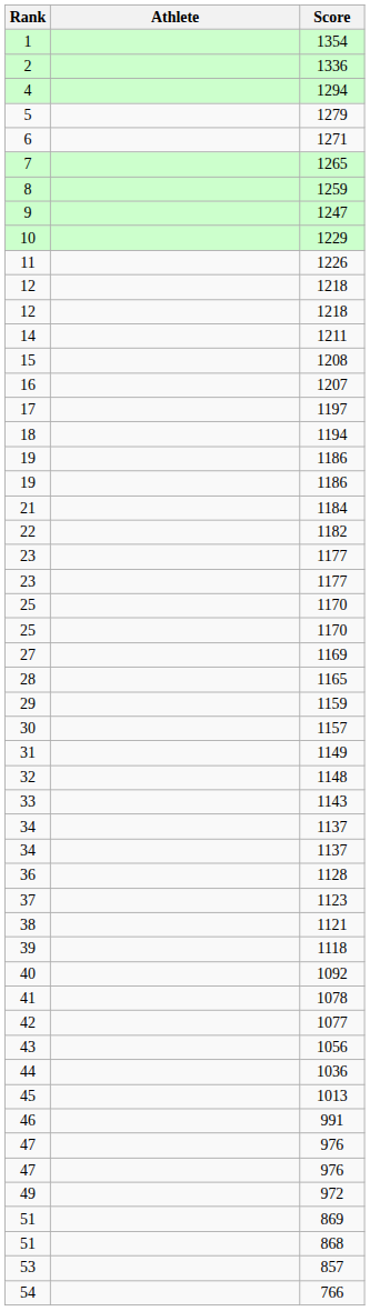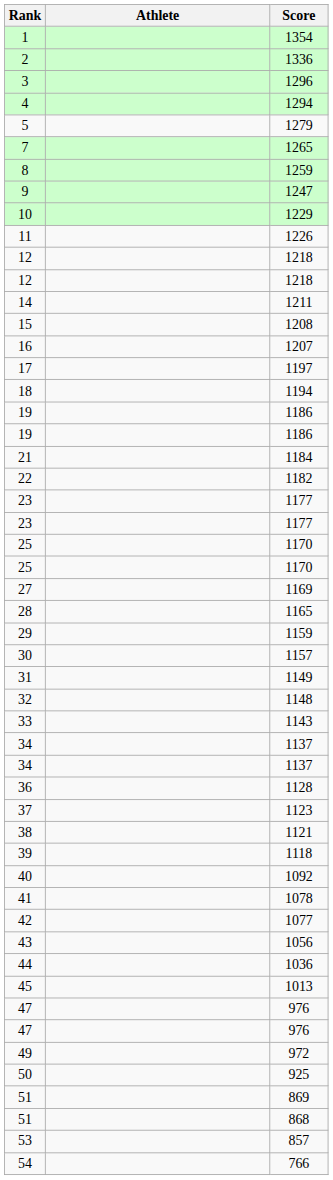+ row: 3 | 1296
- row: 6 | 1271
- row: 46 | 991
+ row: 50 | 925
